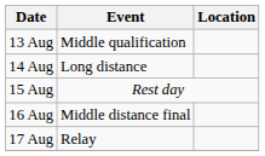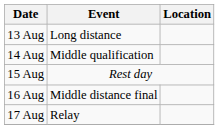13 Aug | Event: Middle qualification -> Long distance
14 Aug | Event: Long distance -> Middle qualification
